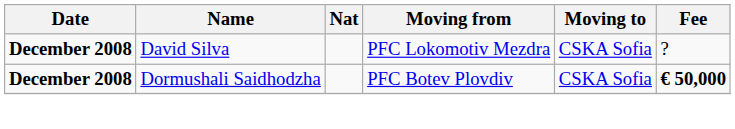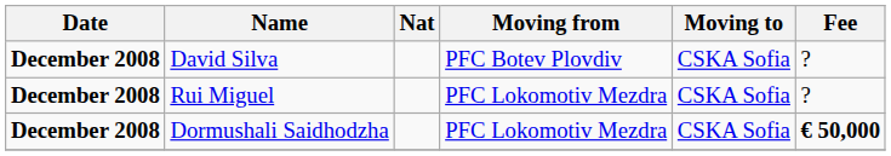David Silva | Moving from: PFC Lokomotiv Mezdra -> PFC Botev Plovdiv
+ row: December 2008 | Rui Miguel | PFC Lokomotiv Mezdra | CSKA Sofia | ?
Dormushali Saidhodzha | Moving from: PFC Botev Plovdiv -> PFC Lokomotiv Mezdra
